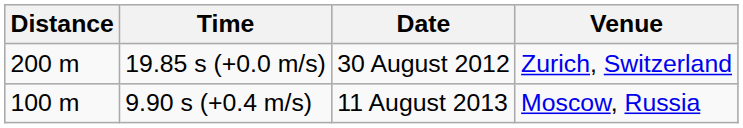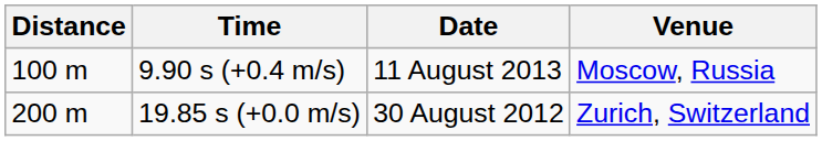rows swapped: 9.90 s (+0.4 m/s) <-> 19.85 s (+0.0 m/s)
